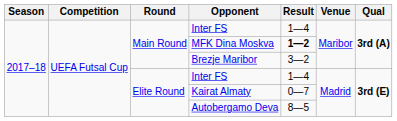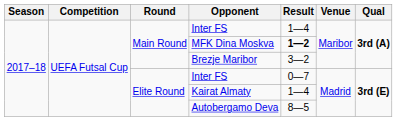Elite Round / Inter FS | Result: 1—4 -> 0—7
Kairat Almaty | Result: 0—7 -> 1—4
